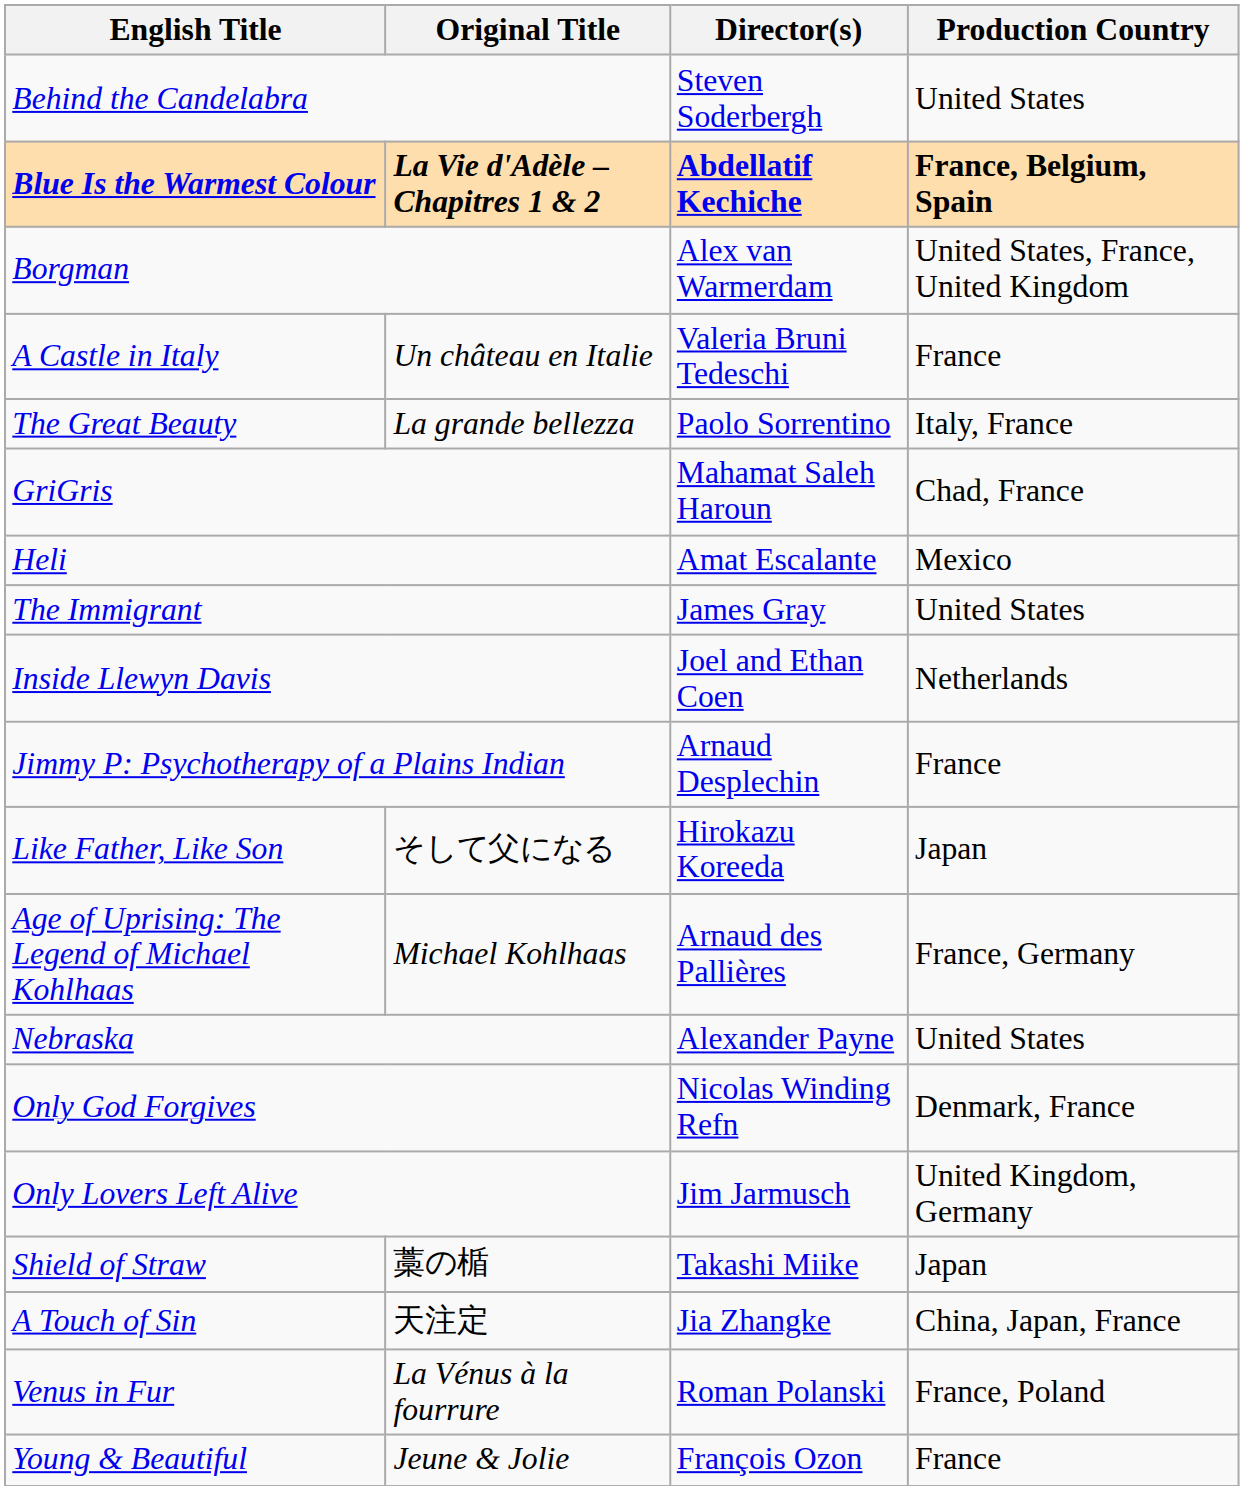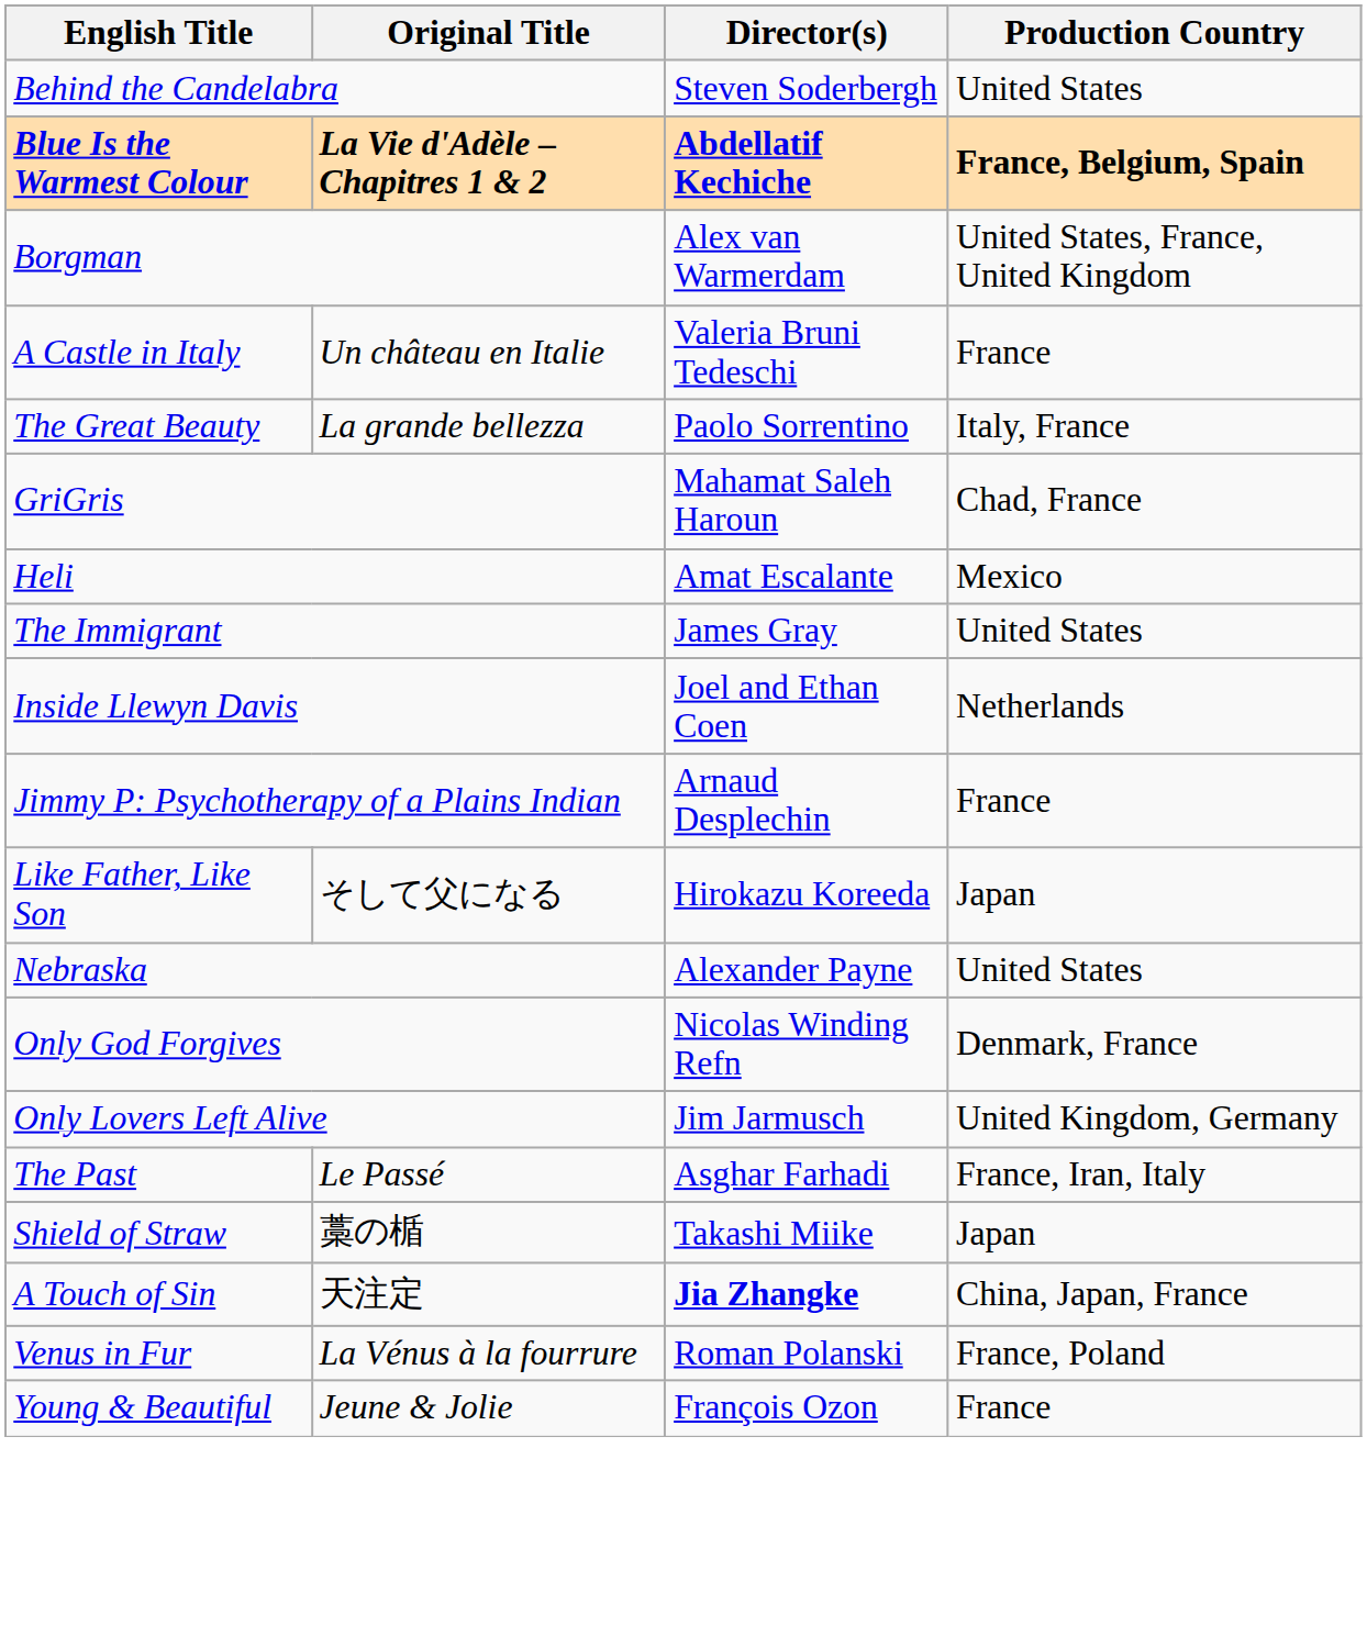- row: Age of Uprising: The Legend of Michael Kohlhaas | Michael Kohlhaas | Arnaud des Pallières | France, Germany
+ row: The Past | Le Passé | Asghar Farhadi | France, Iran, Italy
A Touch of Sin | Director(s): normal -> bold
